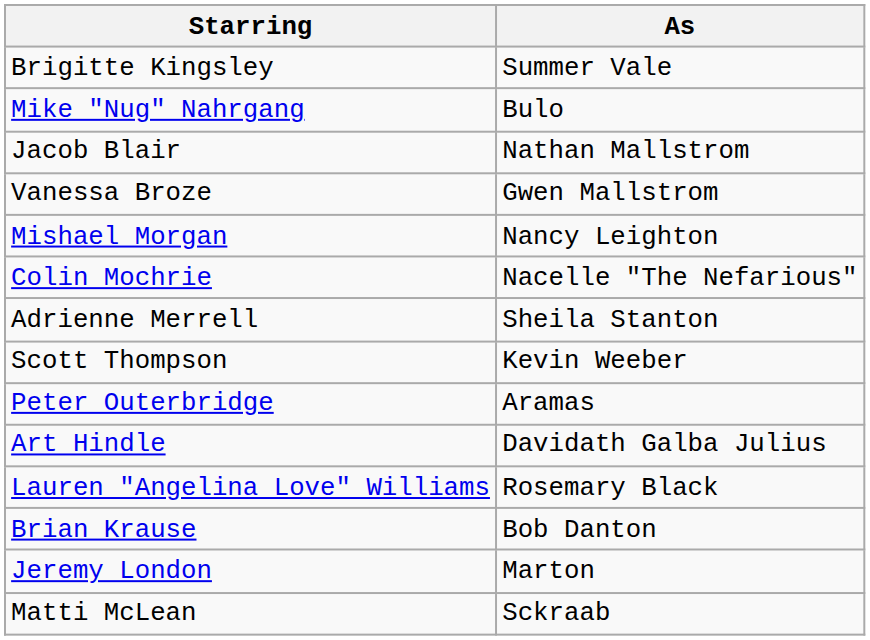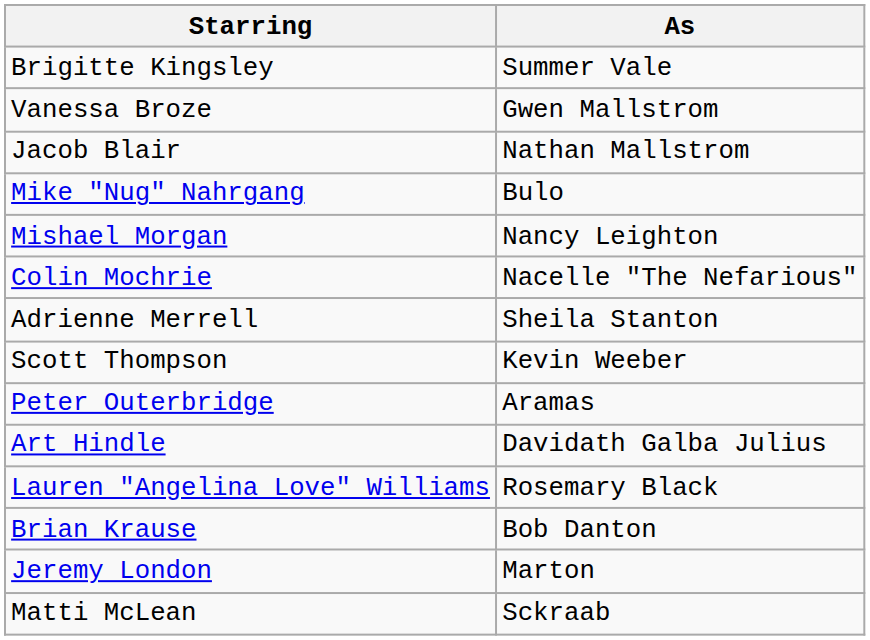rows swapped: Mike "Nug" Nahrgang <-> Vanessa Broze
